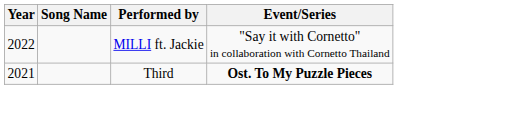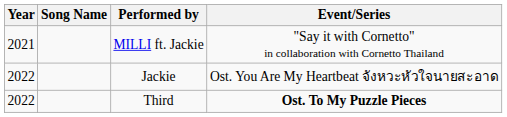MILLI ft. Jackie | Year: 2022 -> 2021
+ row: 2022 | Jackie | Ost. You Are My Heartbeat จังหวะหัวใจนายสะอาด
Third | Year: 2021 -> 2022
